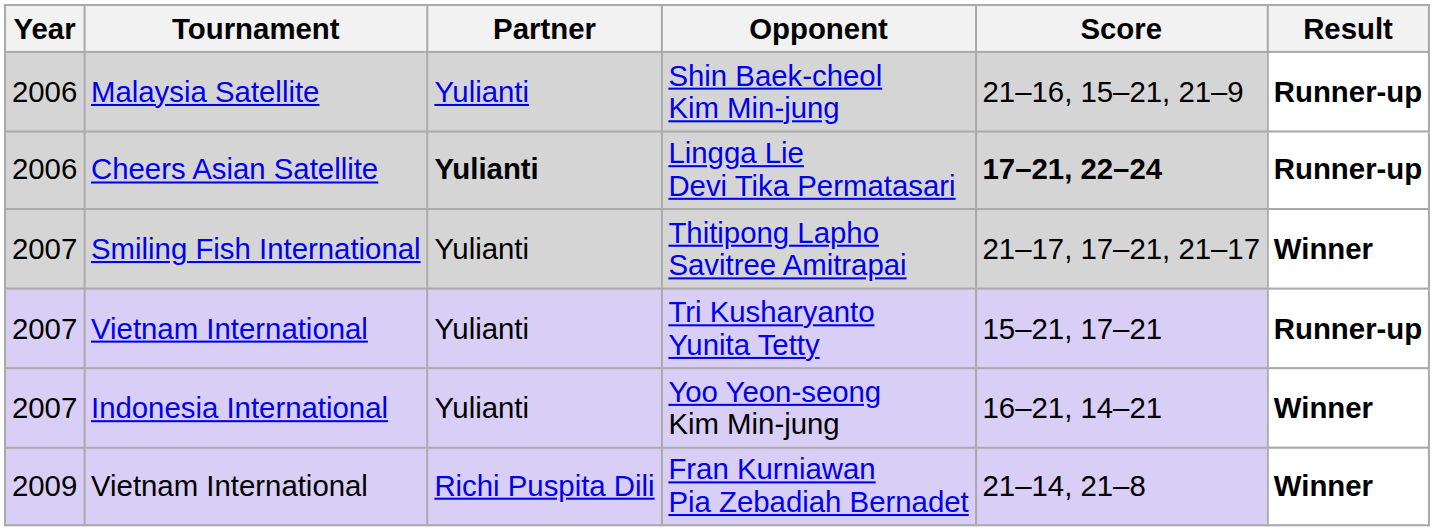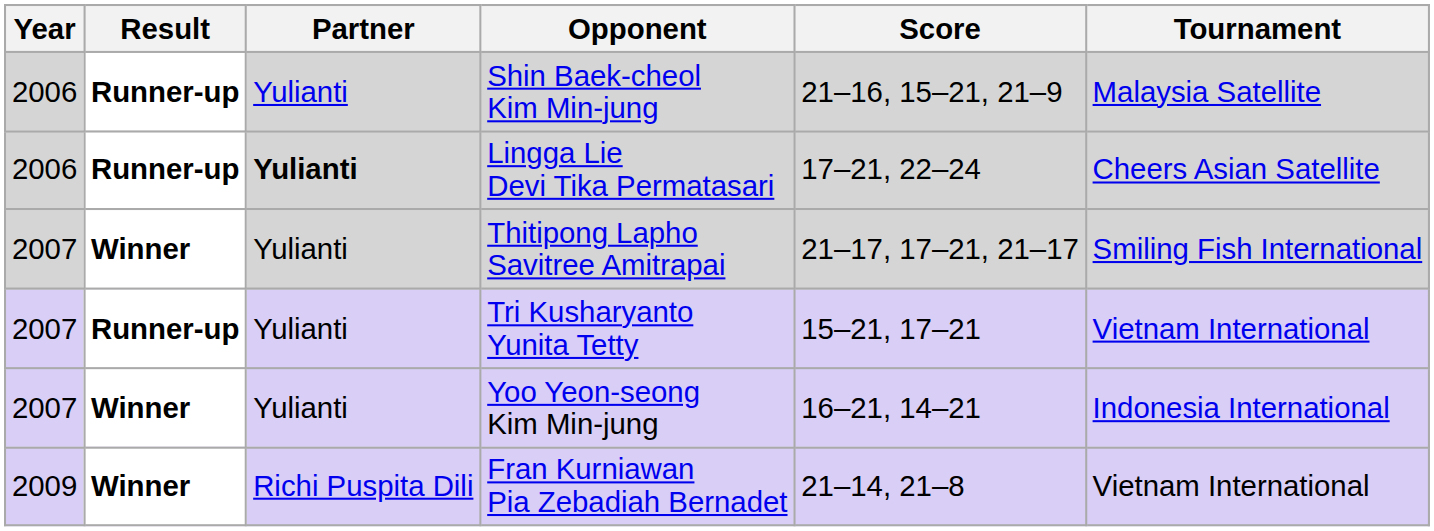columns swapped: Tournament <-> Result
Lingga Lie Devi Tika Permatasari | Score: bold -> normal
